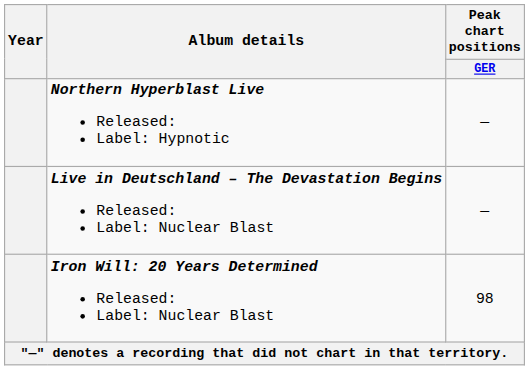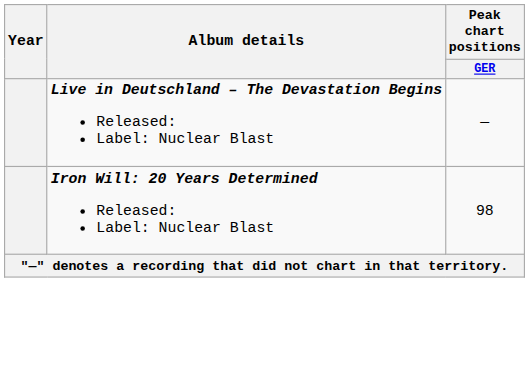- row: Northern Hyperblast Live Released: Label: Hypnotic | —
